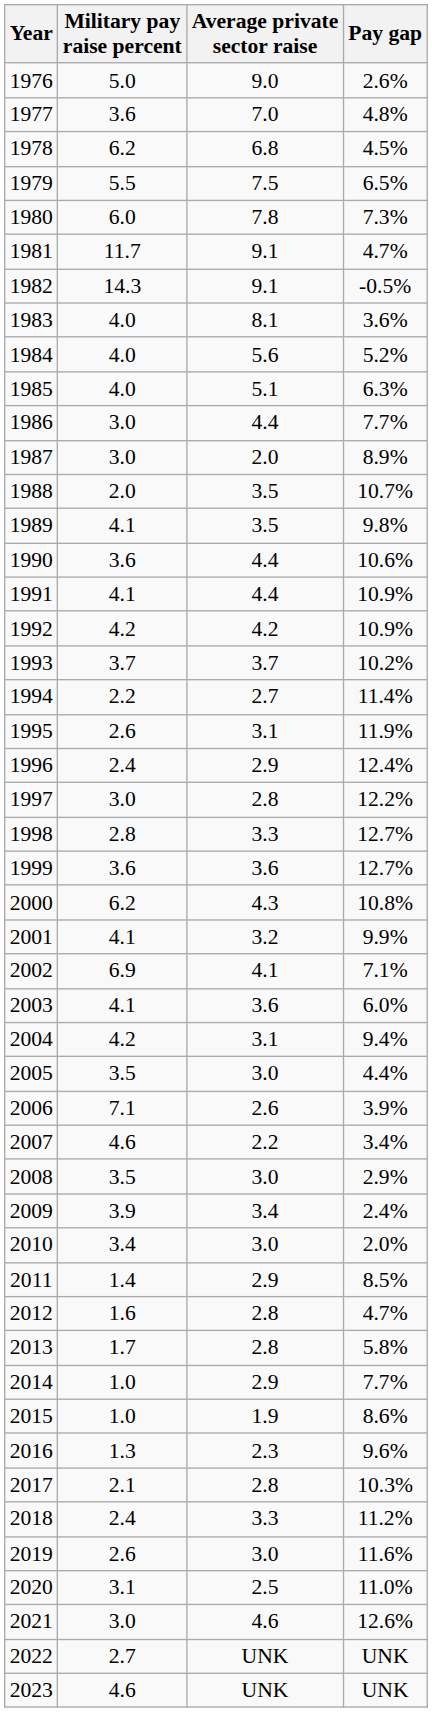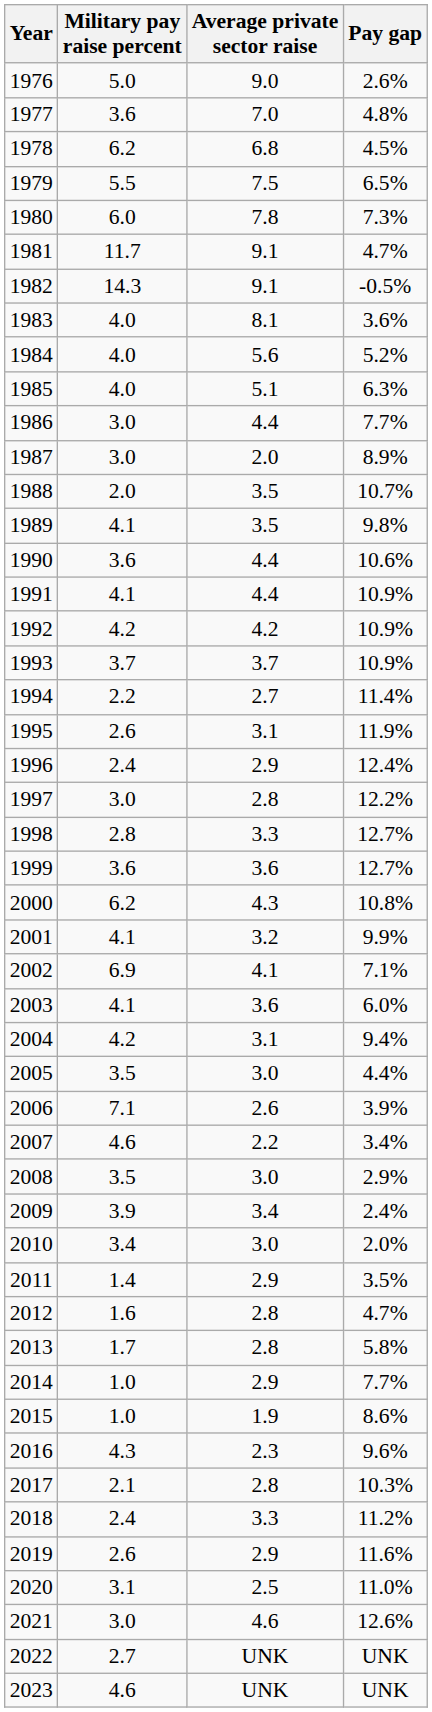1993 | Pay gap: 10.2% -> 10.9%
2011 | Pay gap: 8.5% -> 3.5%
2016 | Military pay raise percent: 1.3 -> 4.3
2019 | Average private sector raise: 3.0 -> 2.9
